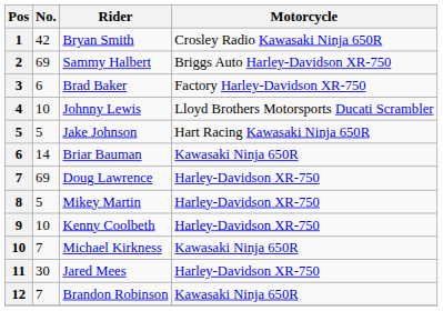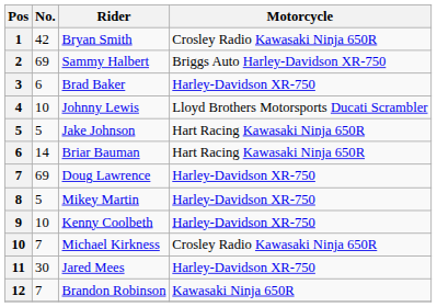Brad Baker | Motorcycle: Factory Harley-Davidson XR-750 -> Harley-Davidson XR-750
Briar Bauman | Motorcycle: Kawasaki Ninja 650R -> Hart Racing Kawasaki Ninja 650R
Michael Kirkness | Motorcycle: Kawasaki Ninja 650R -> Crosley Radio Kawasaki Ninja 650R
